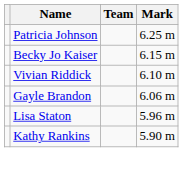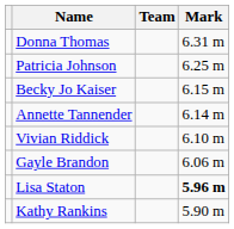+ row: Donna Thomas | 6.31 m
+ row: Annette Tannender | 6.14 m
Lisa Staton | Mark: normal -> bold
